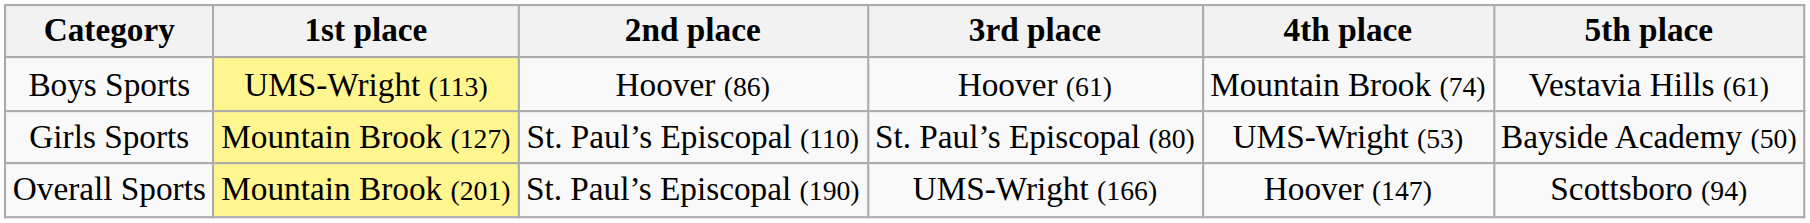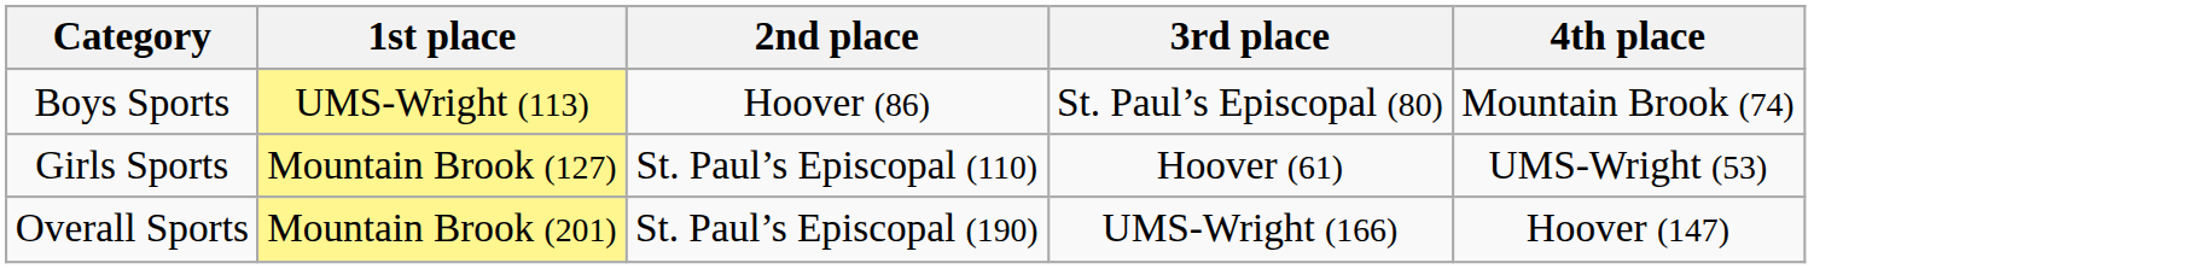- column: 5th place | Vestavia Hills (61) | Bayside Academy (50) | Scottsboro (94)
Boys Sports | 3rd place: Hoover (61) -> St. Paul’s Episcopal (80)
Girls Sports | 3rd place: St. Paul’s Episcopal (80) -> Hoover (61)
